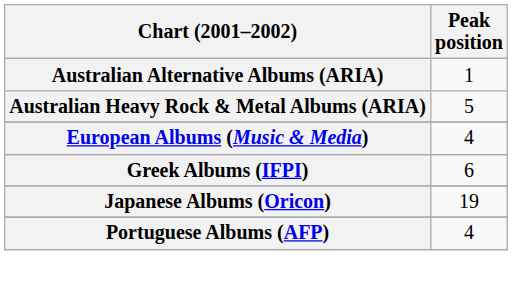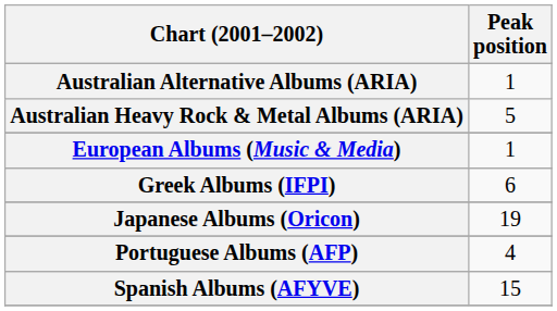European Albums (Music & Media) | Peak position: 4 -> 1
+ row: Spanish Albums (AFYVE) | 15
